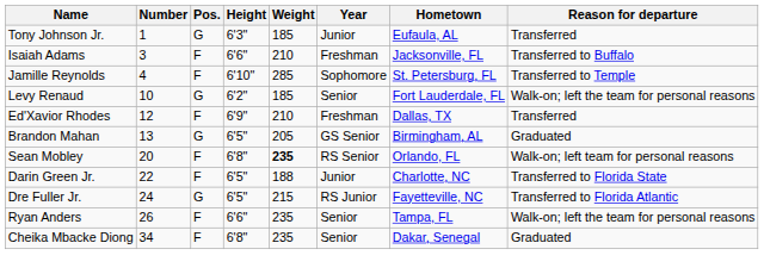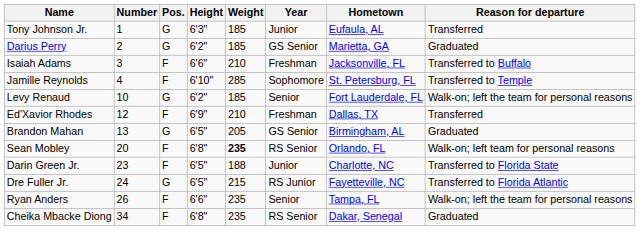+ row: Darius Perry | 2 | G | 6'2" | 185 | GS Senior | Marietta, GA | Graduated
Darin Green Jr. | Number: 22 -> 23
Cheika Mbacke Diong | Year: Senior -> RS Senior
